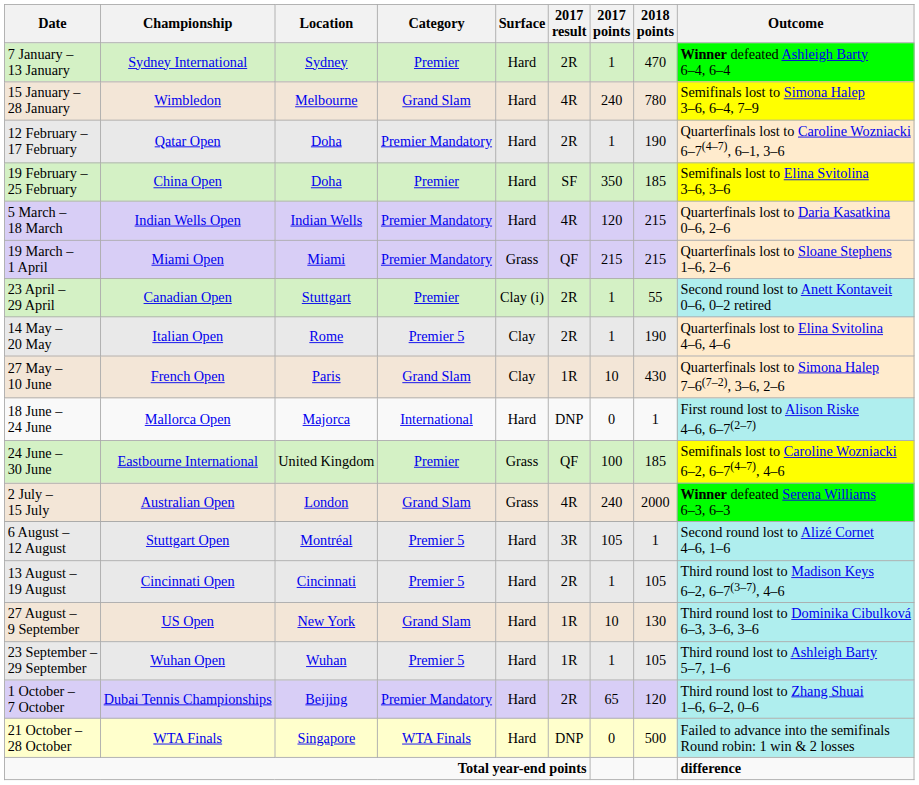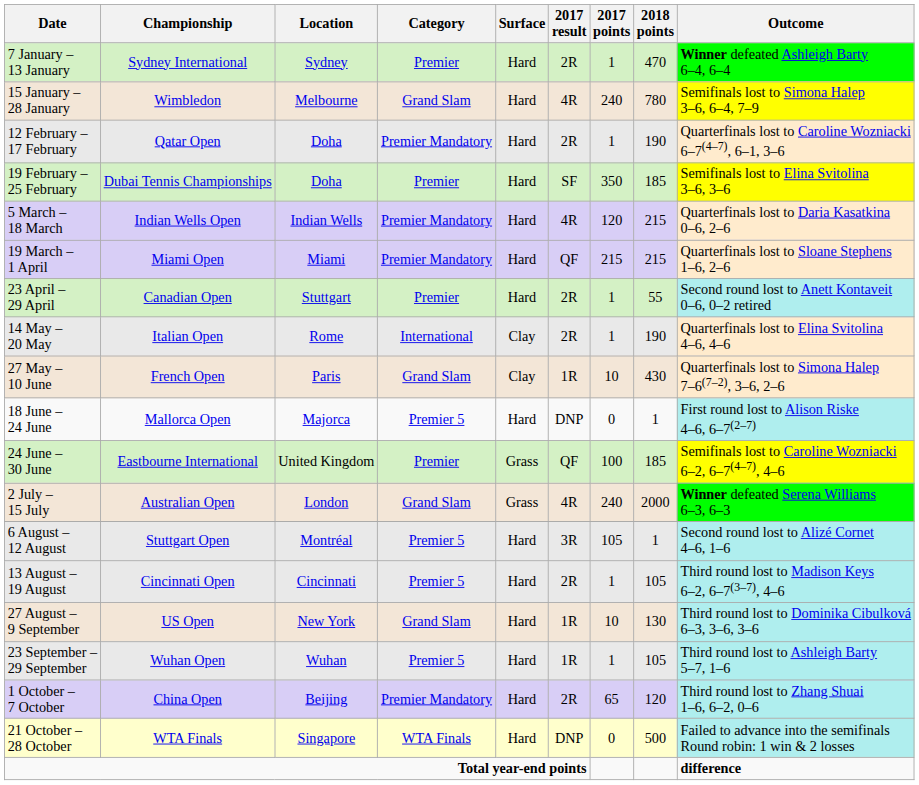19 February – 25 February | Championship: China Open -> Dubai Tennis Championships
19 March – 1 April | Surface: Grass -> Hard
23 April – 29 April | Surface: Clay (i) -> Hard
14 May – 20 May | Category: Premier 5 -> International
18 June – 24 June | Category: International -> Premier 5
1 October – 7 October | Championship: Dubai Tennis Championships -> China Open
